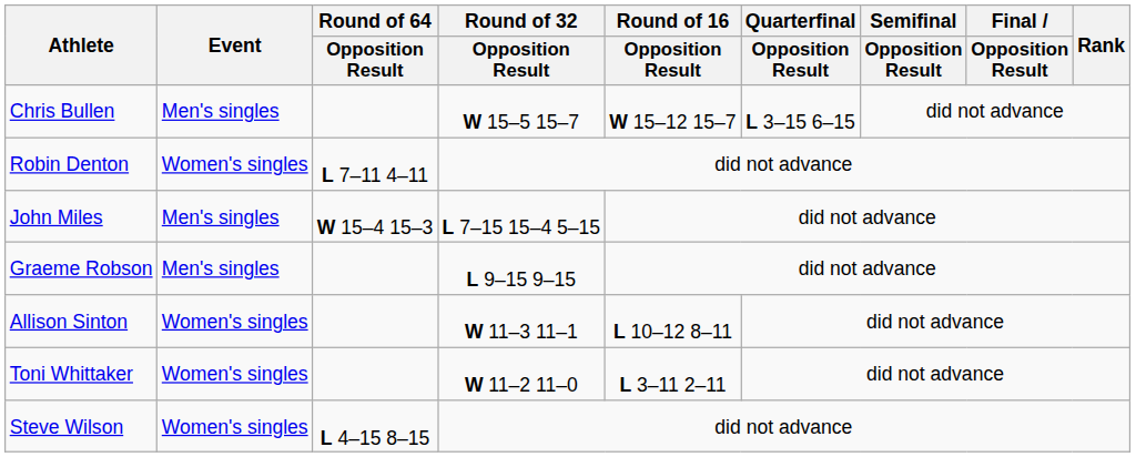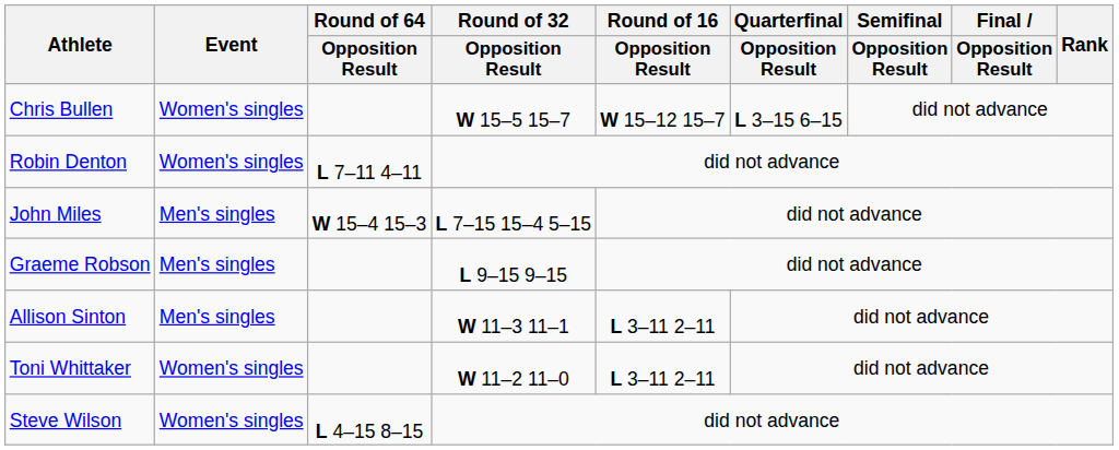Chris Bullen | Event: Men's singles -> Women's singles
Allison Sinton | Event: Women's singles -> Men's singles
Allison Sinton | Round of 16 / Opposition Result: L 10–12 8–11 -> L 3–11 2–11
